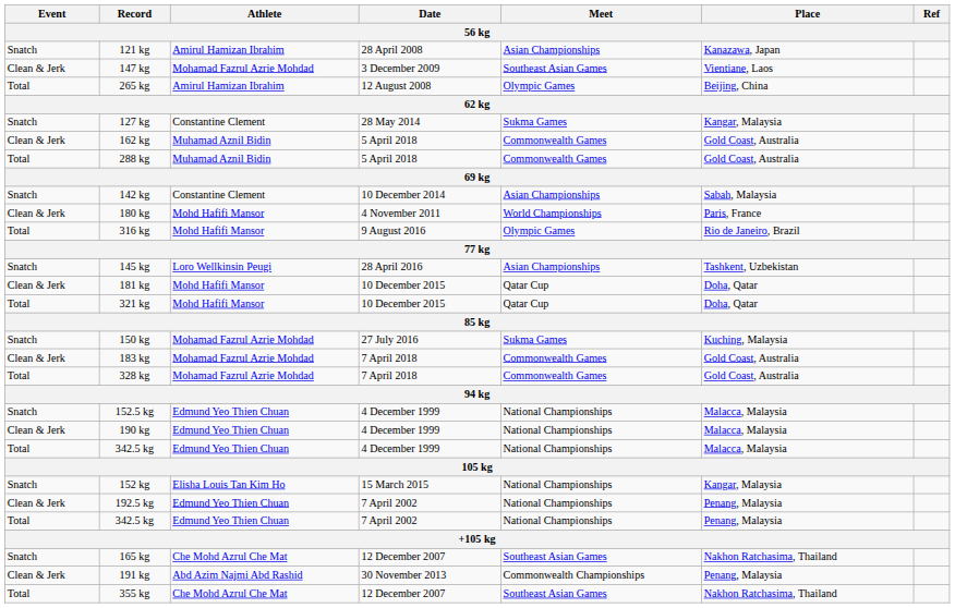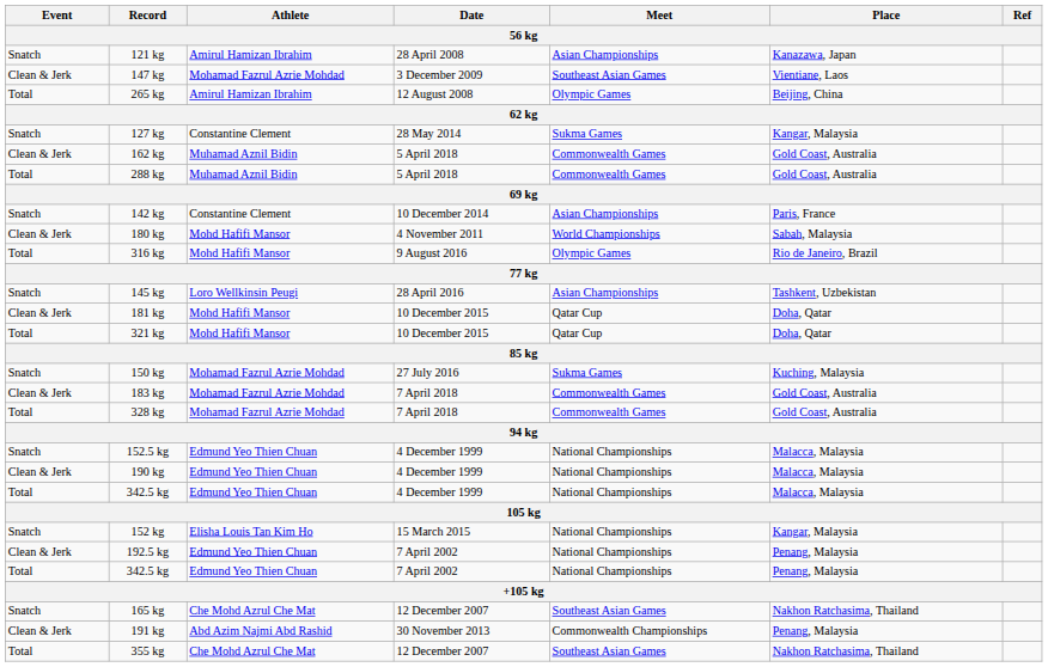142 kg | Place: Sabah, Malaysia -> Paris, France
180 kg | Place: Paris, France -> Sabah, Malaysia
